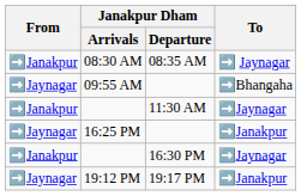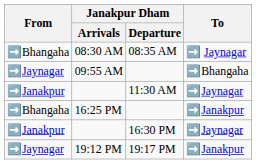08:30 AM | From: ➡️Janakpur -> ➡️Bhangaha
16:25 PM | From: ➡️Jaynagar -> ➡️Bhangaha
